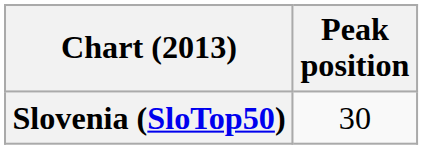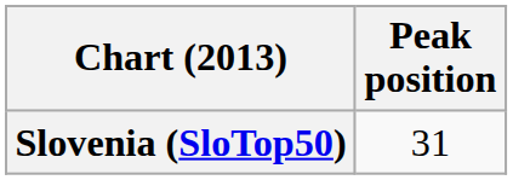Slovenia (SloTop50) | Peak position: 30 -> 31
